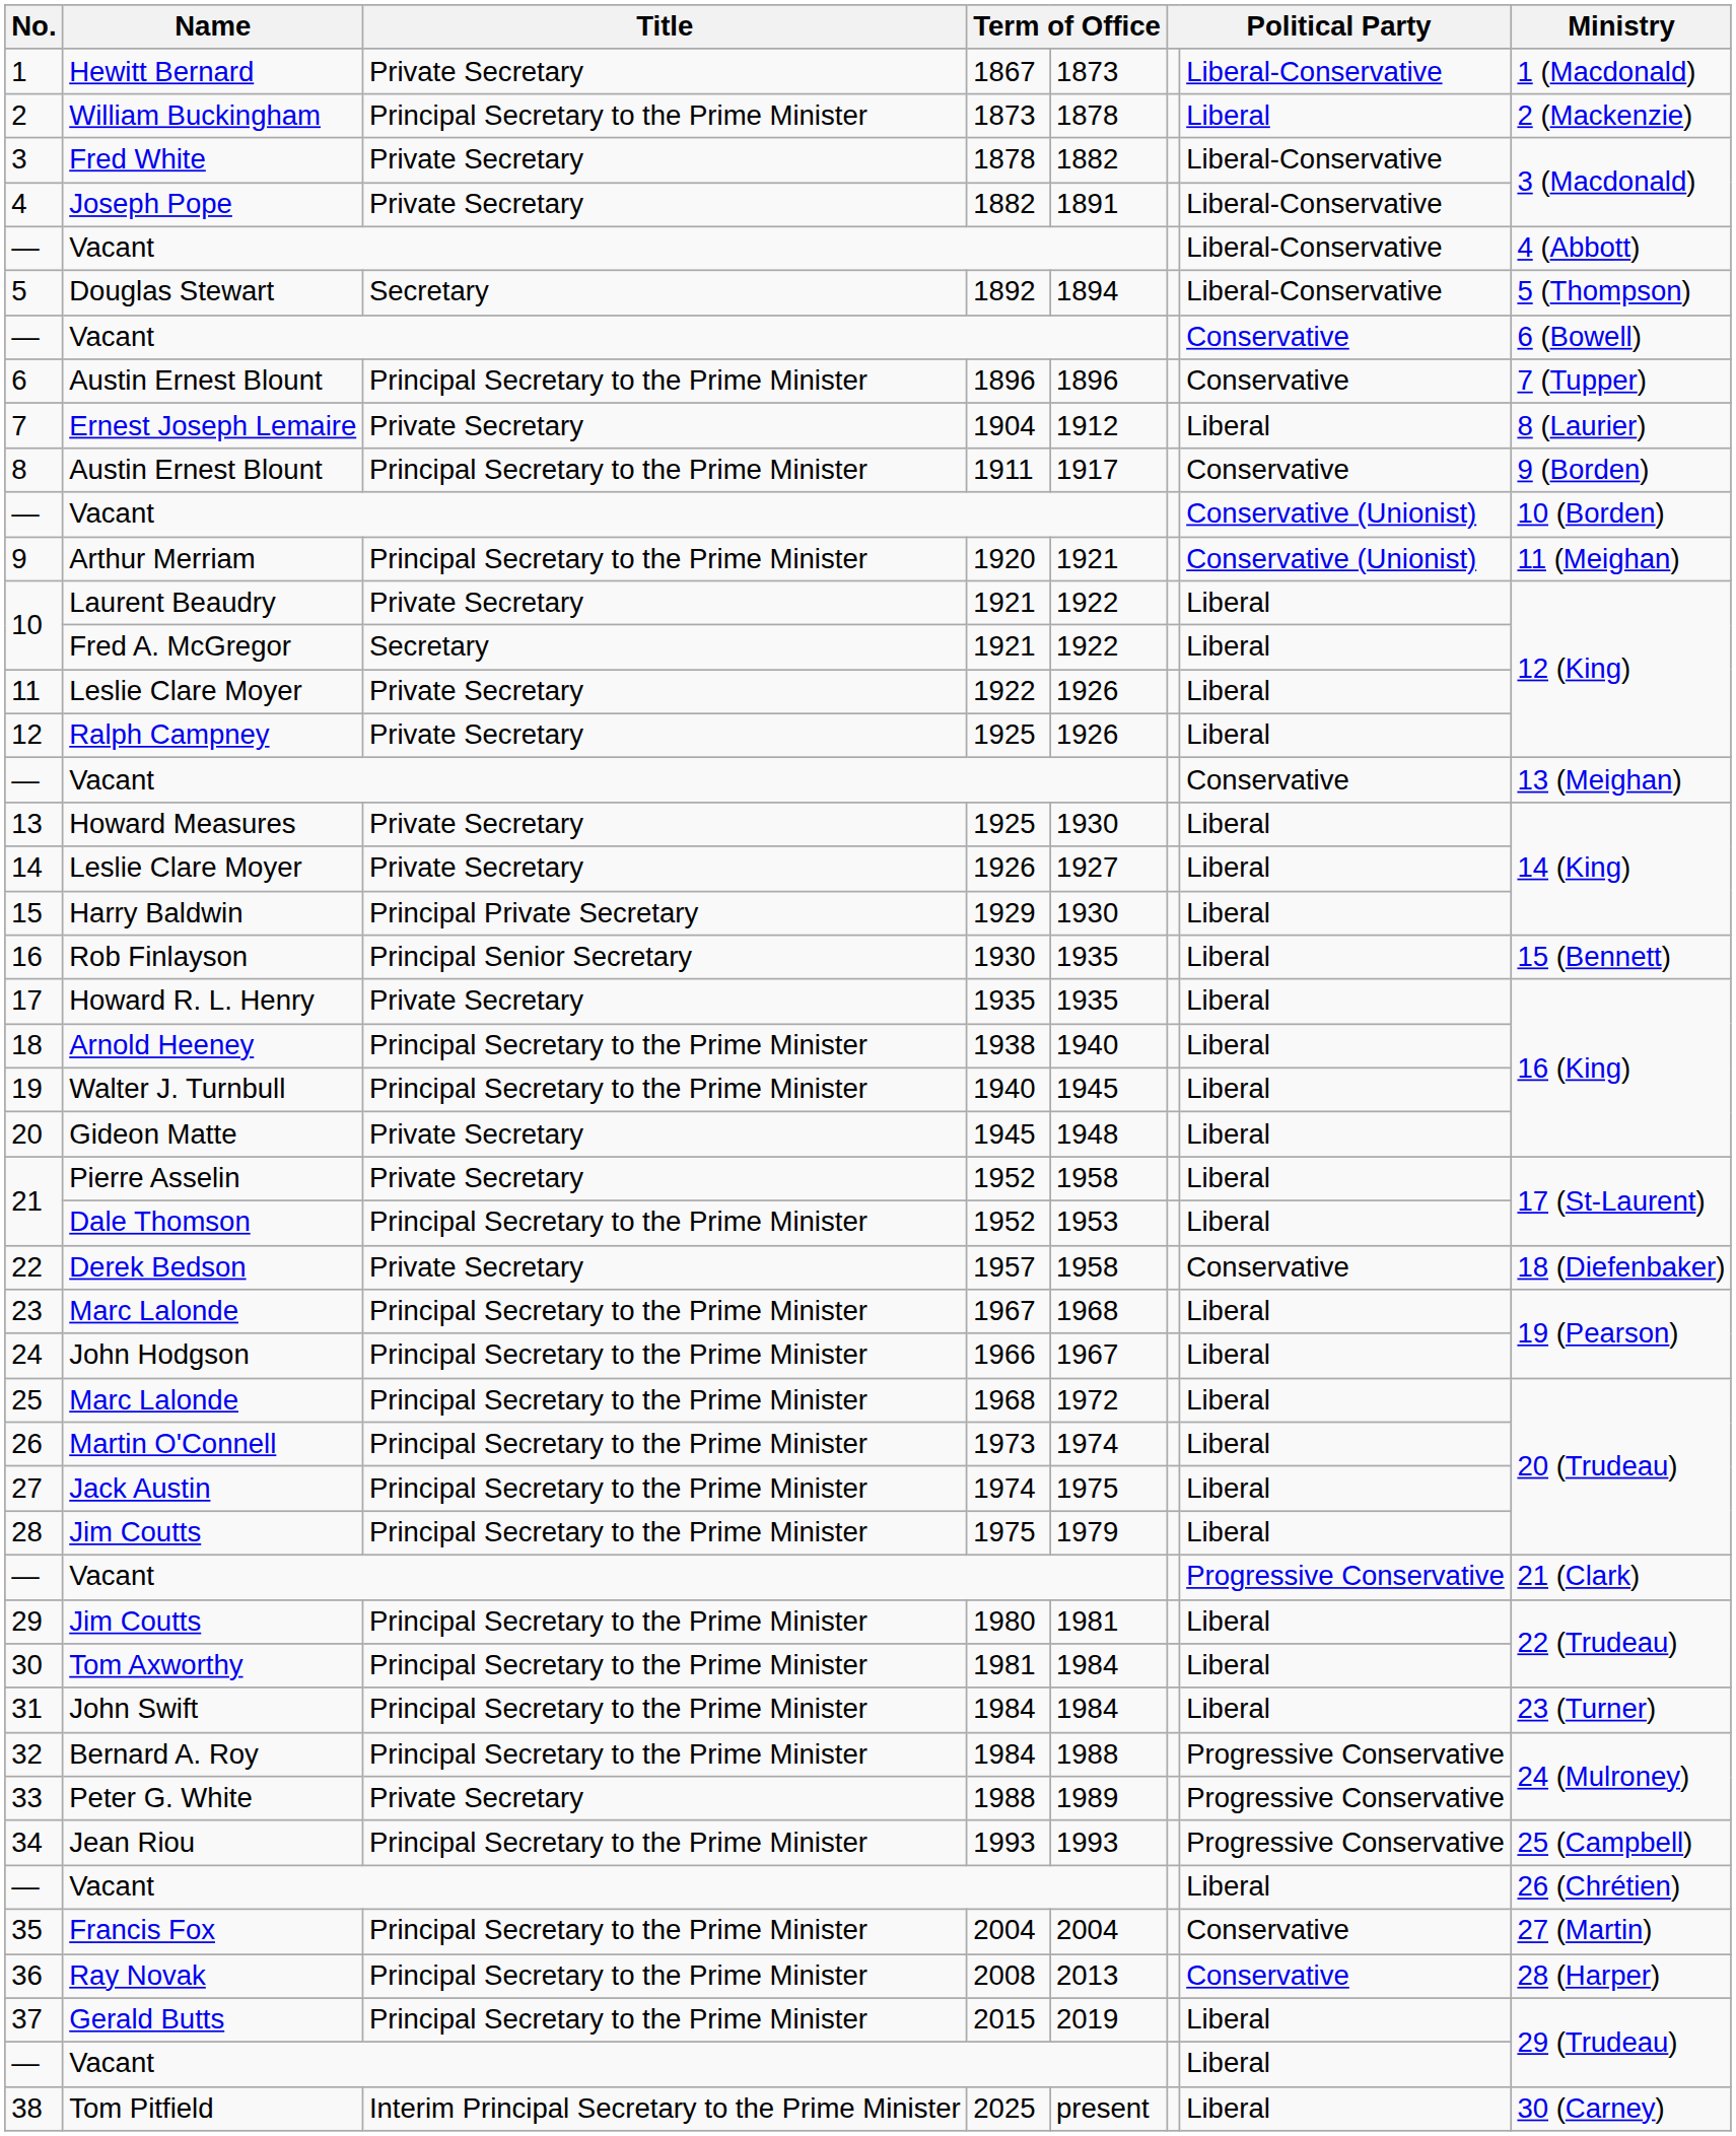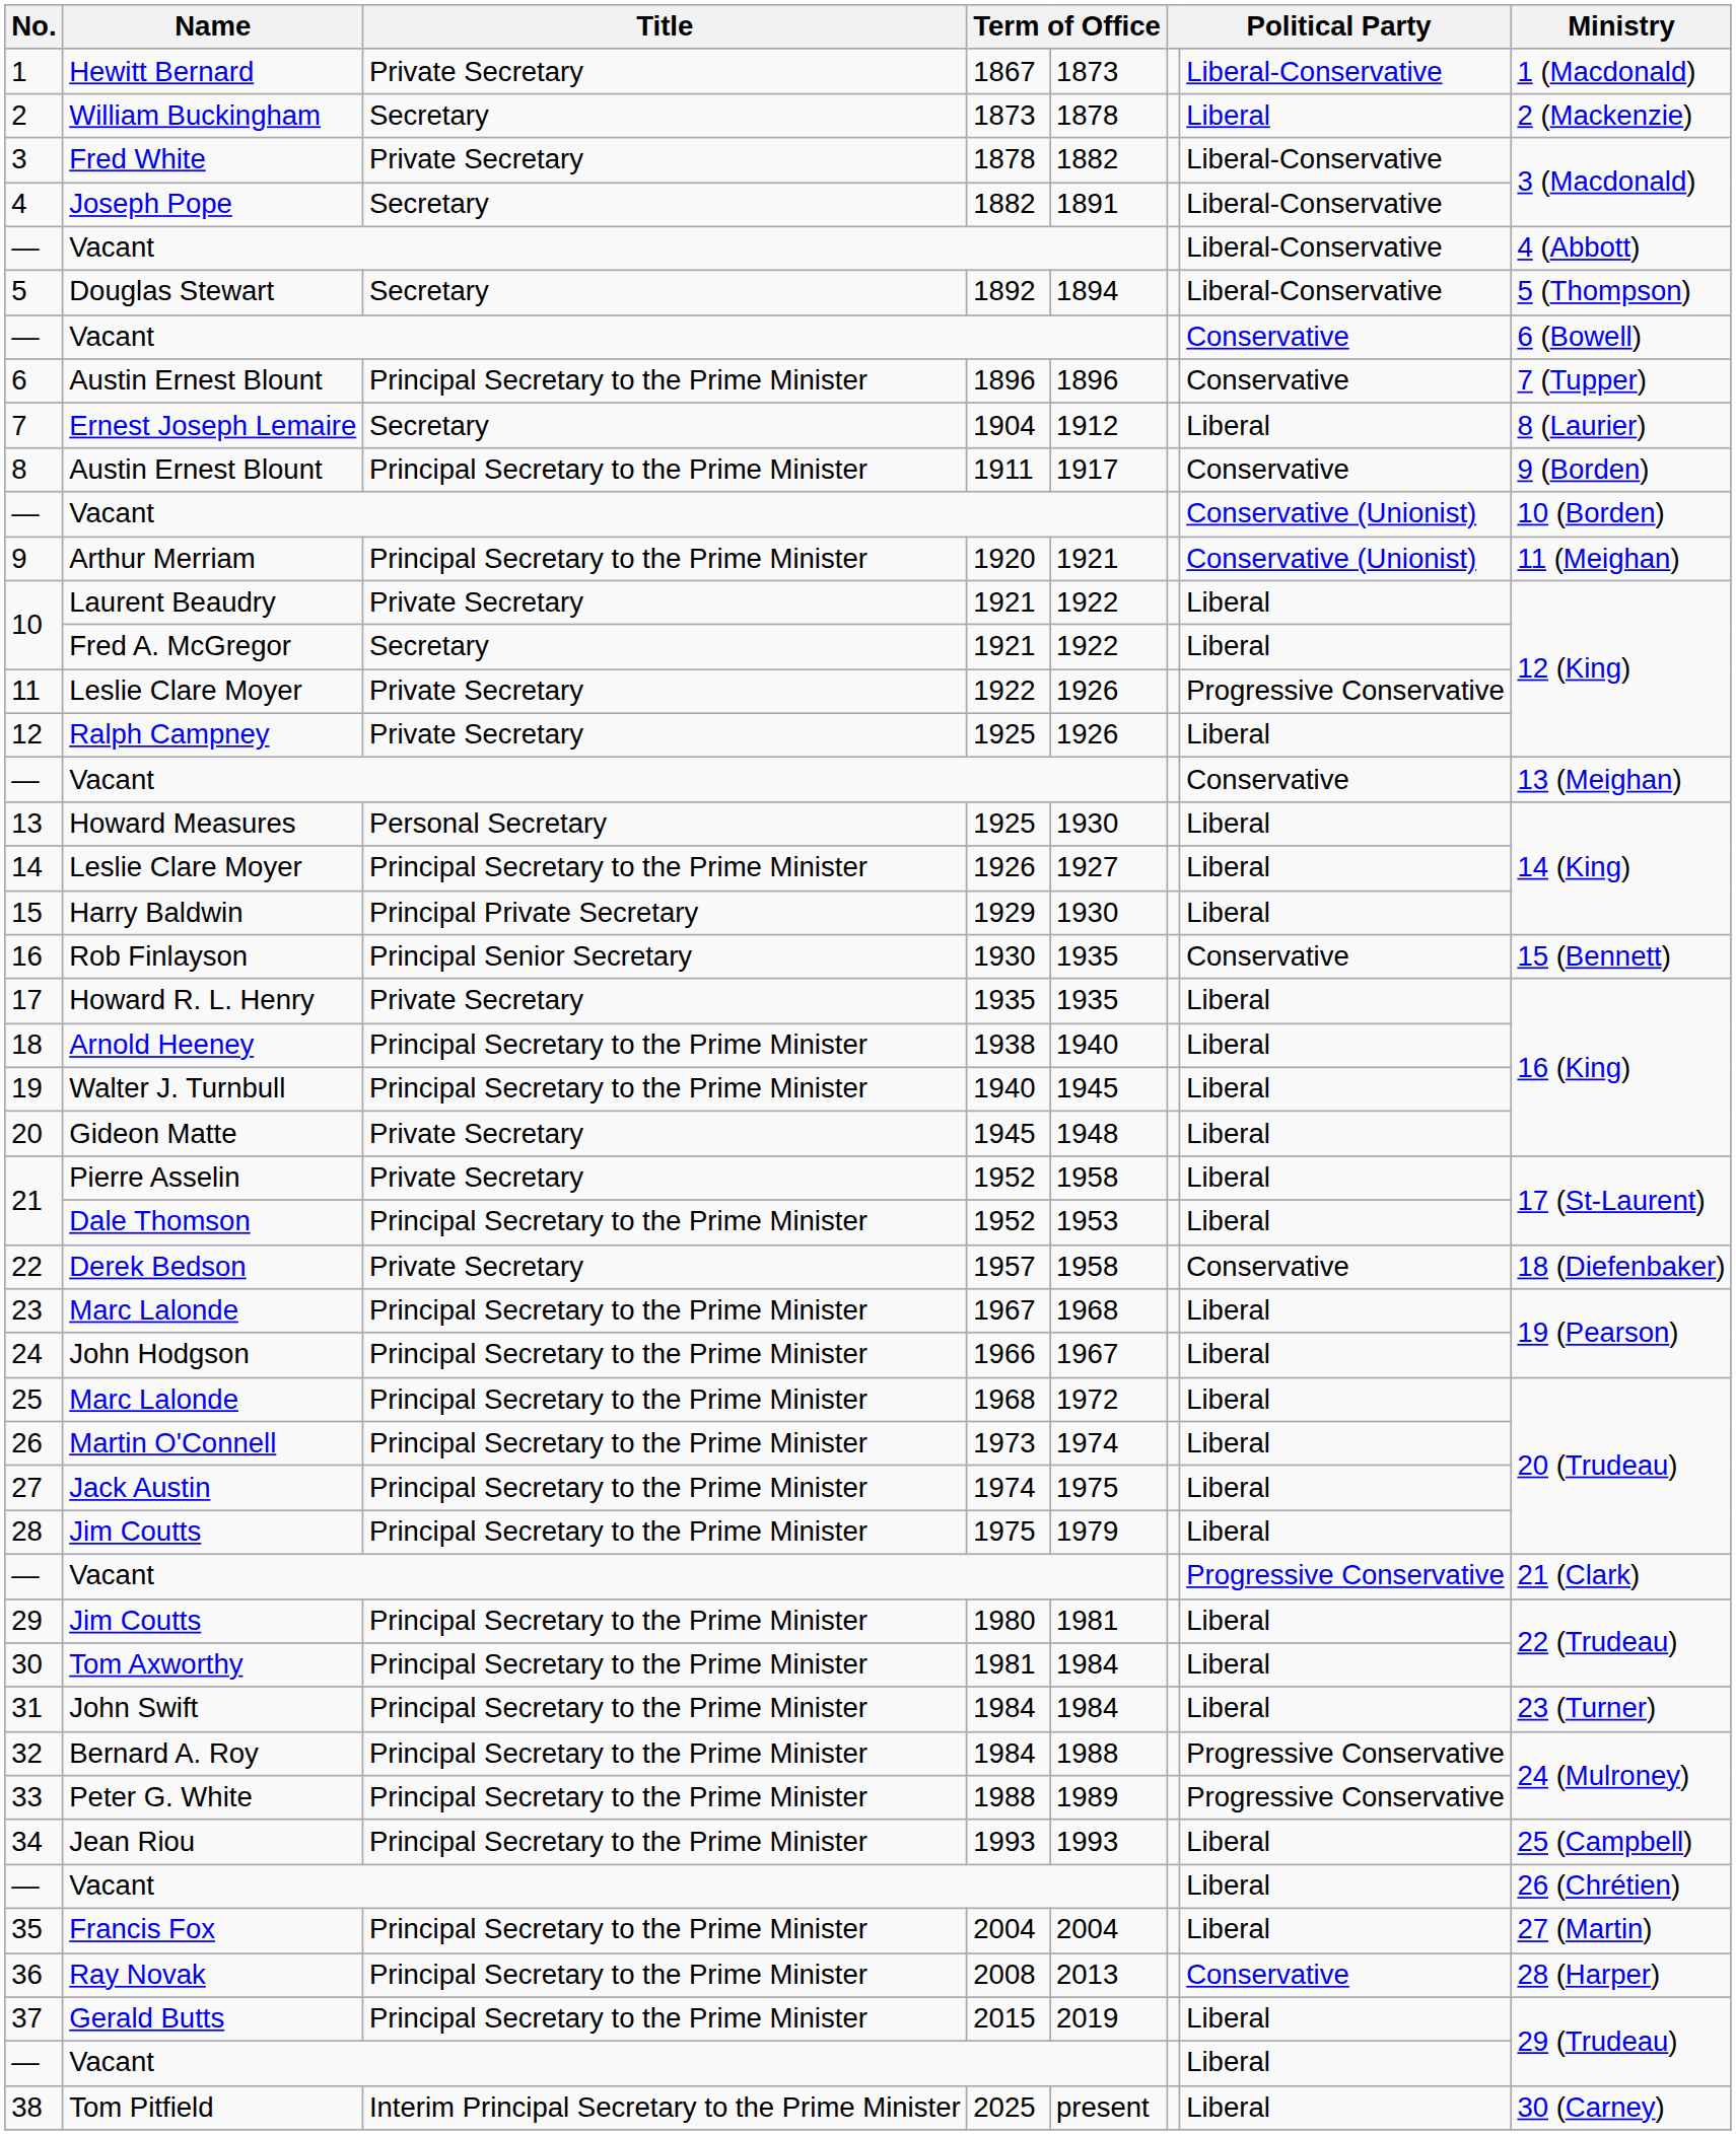2 | Title: Principal Secretary to the Prime Minister -> Secretary
4 | Title: Private Secretary -> Secretary
7 | Title: Private Secretary -> Secretary
11 | column 7: Liberal -> Progressive Conservative
13 | Title: Private Secretary -> Personal Secretary
14 | Title: Private Secretary -> Principal Secretary to the Prime Minister
16 | column 7: Liberal -> Conservative
33 | Title: Private Secretary -> Principal Secretary to the Prime Minister
34 | column 7: Progressive Conservative -> Liberal
35 | column 7: Conservative -> Liberal
